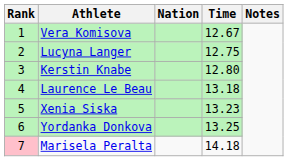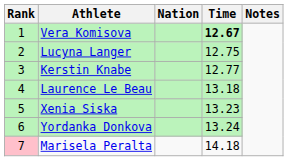Vera Komisova | Time: normal -> bold
Kerstin Knabe | Time: 12.80 -> 12.77
Yordanka Donkova | Time: 13.25 -> 13.24
